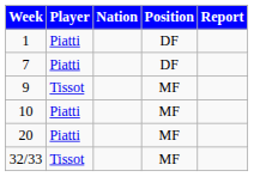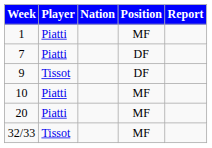1 | Position: DF -> MF
9 | Position: MF -> DF
